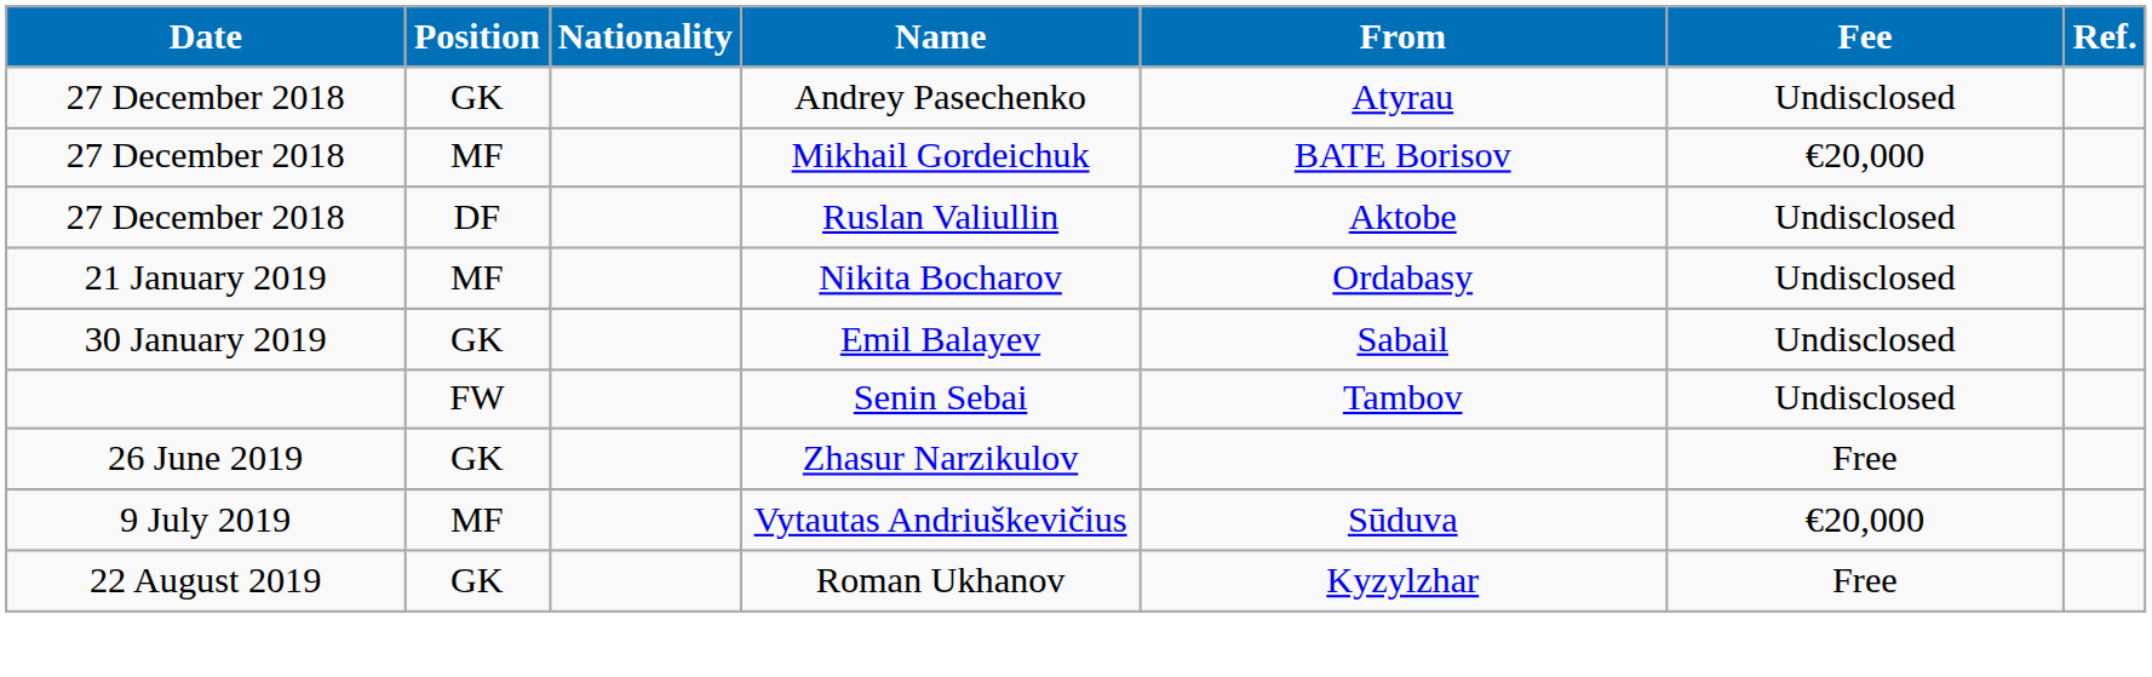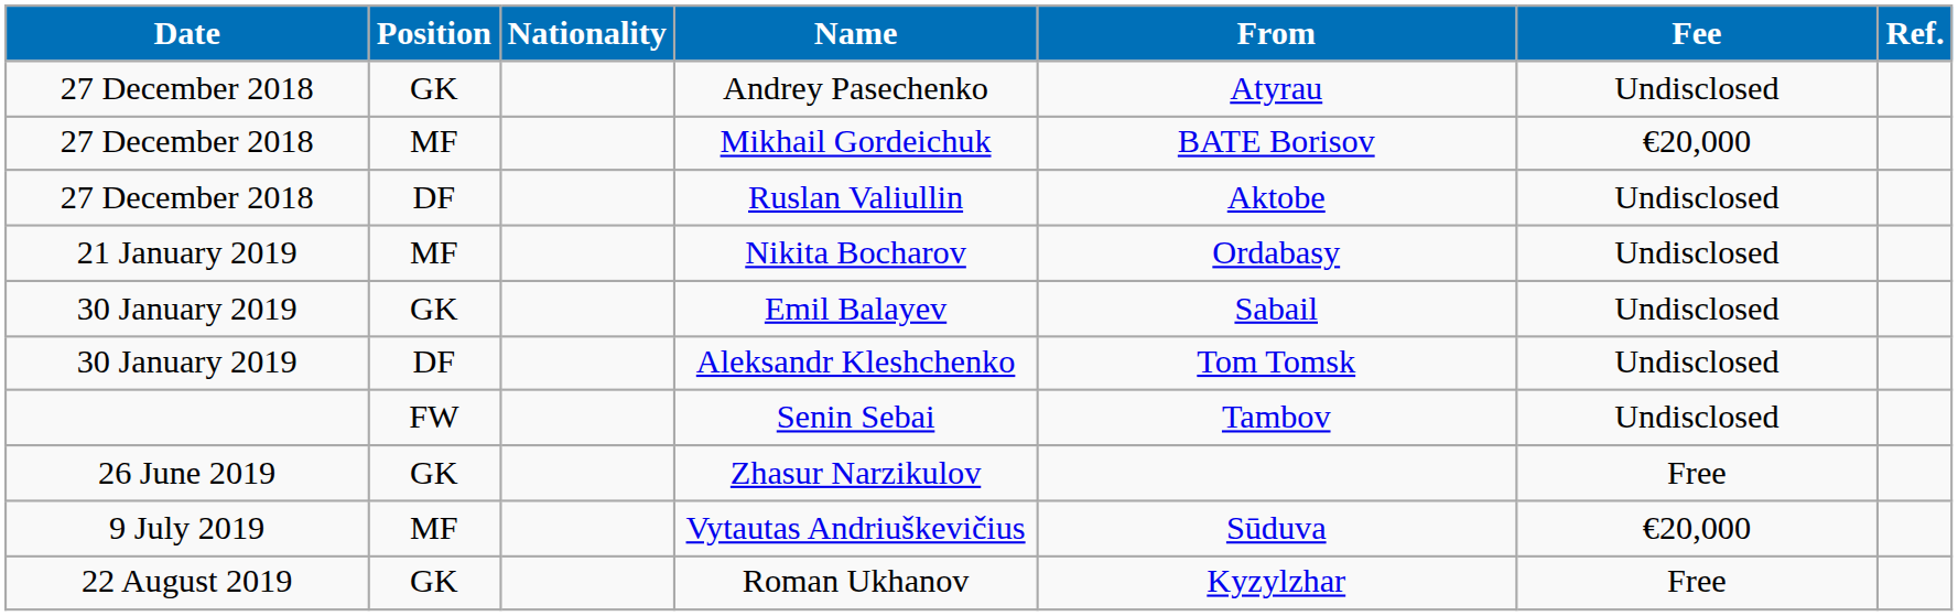+ row: 30 January 2019 | DF | Aleksandr Kleshchenko | Tom Tomsk | Undisclosed
